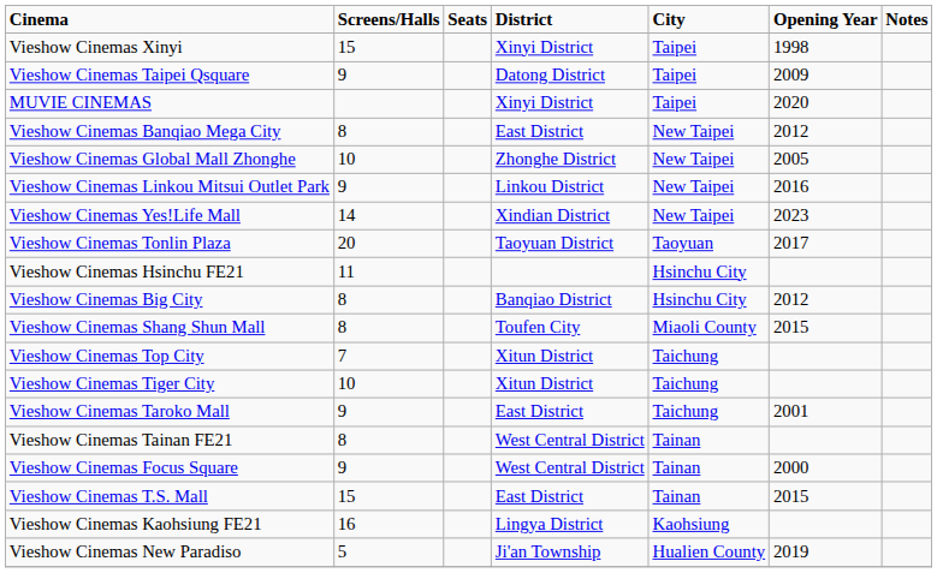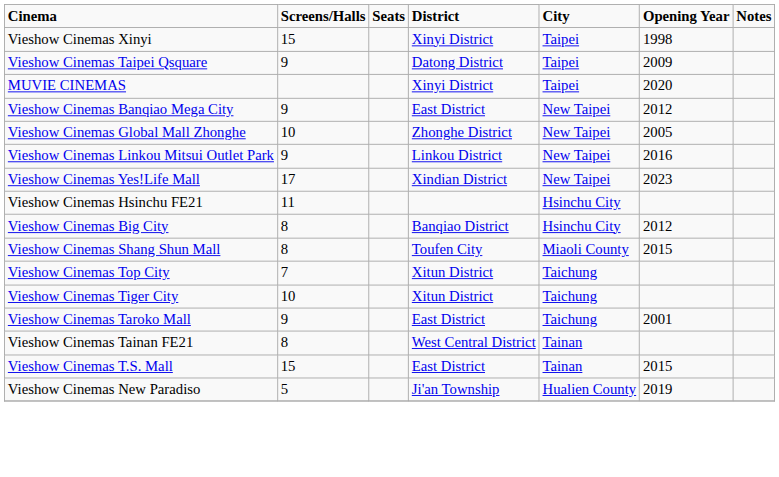Vieshow Cinemas Banqiao Mega City | Screens/Halls: 8 -> 9
Vieshow Cinemas Yes!Life Mall | Screens/Halls: 14 -> 17
- row: Vieshow Cinemas Tonlin Plaza | 20 | Taoyuan District | Taoyuan | 2017
- row: Vieshow Cinemas Focus Square | 9 | West Central District | Tainan | 2000
- row: Vieshow Cinemas Kaohsiung FE21 | 16 | Lingya District | Kaohsiung
